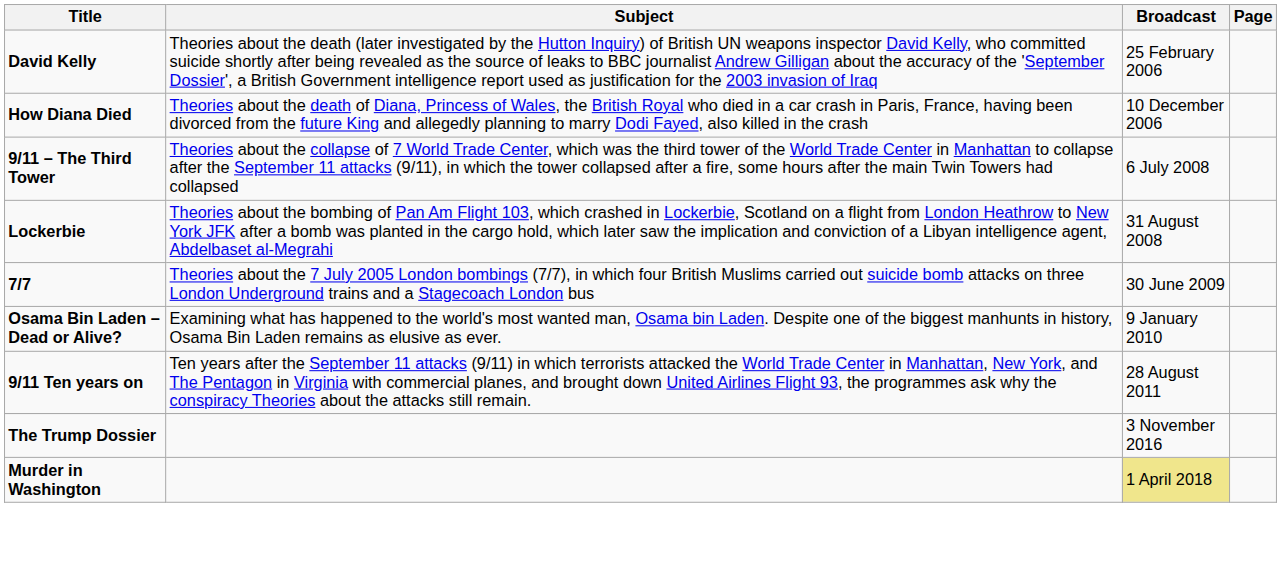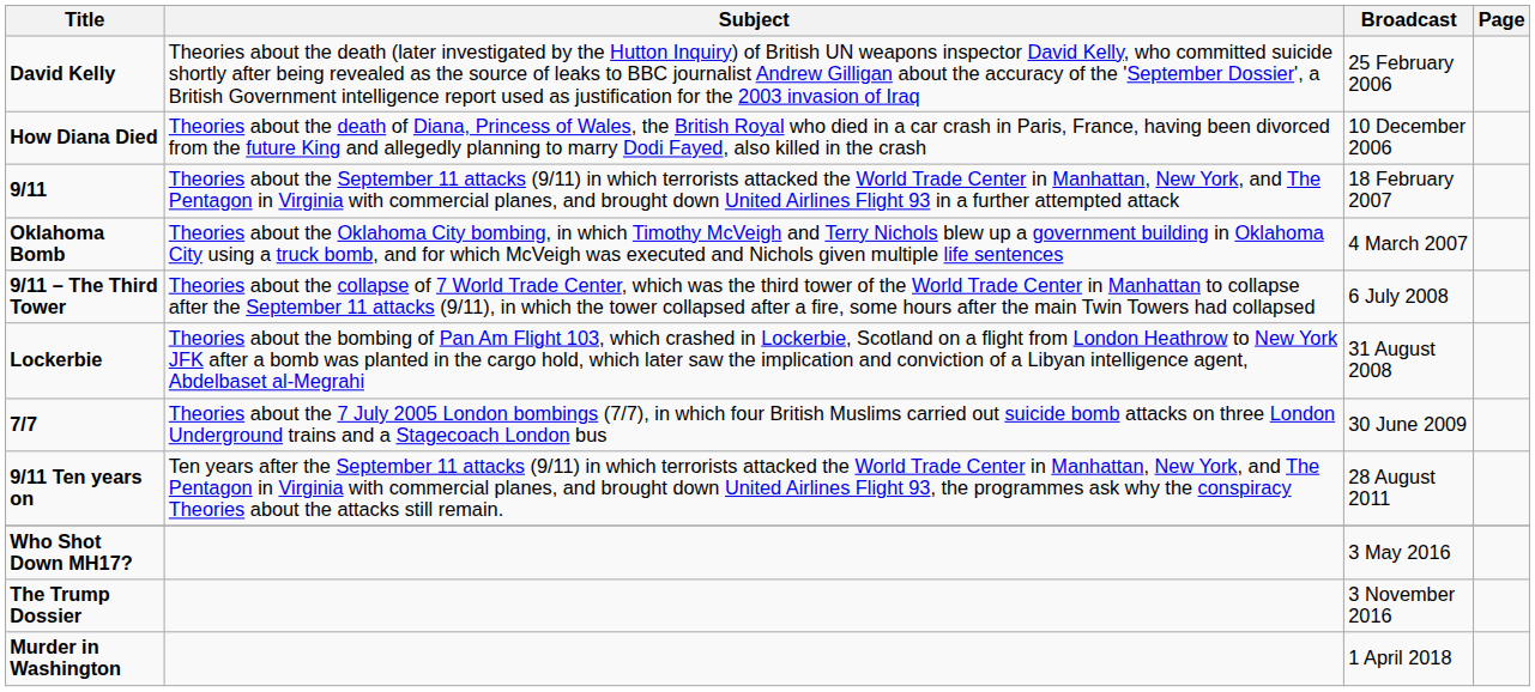+ row: 9/11 | Theories about the September 11 attacks (9/11) in which terrorists attacked the World Trade Center in Manhattan, New York, and The Pentagon in Virginia with commercial planes, and brought down United Airlines Flight 93 in a further attempted attack | 18 February 2007
+ row: Oklahoma Bomb | Theories about the Oklahoma City bombing, in which Timothy McVeigh and Terry Nichols blew up a government building in Oklahoma City using a truck bomb, and for which McVeigh was executed and Nichols given multiple life sentences | 4 March 2007
- row: Osama Bin Laden – Dead or Alive? | Examining what has happened to the world's most wanted man, Osama bin Laden. Despite one of the biggest manhunts in history, Osama Bin Laden remains as elusive as ever. | 9 January 2010
+ row: Who Shot Down MH17? | 3 May 2016
Murder in Washington | Broadcast: khaki background -> no background
